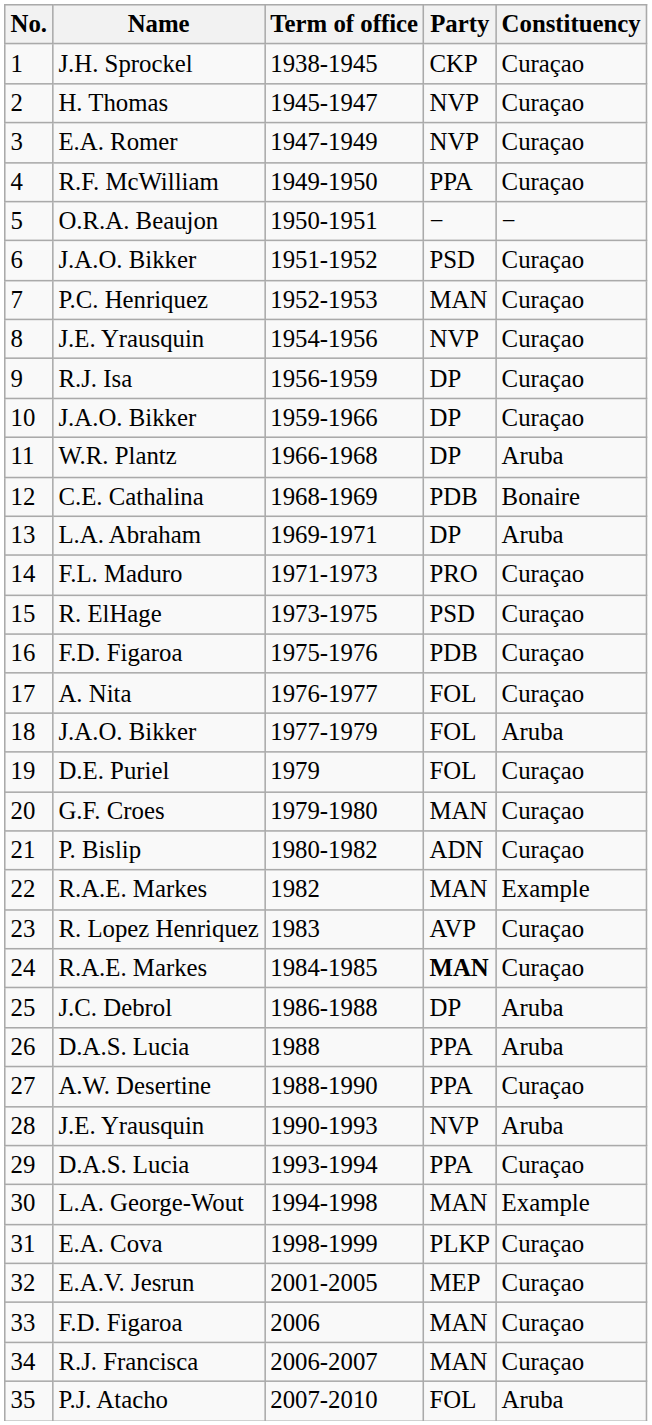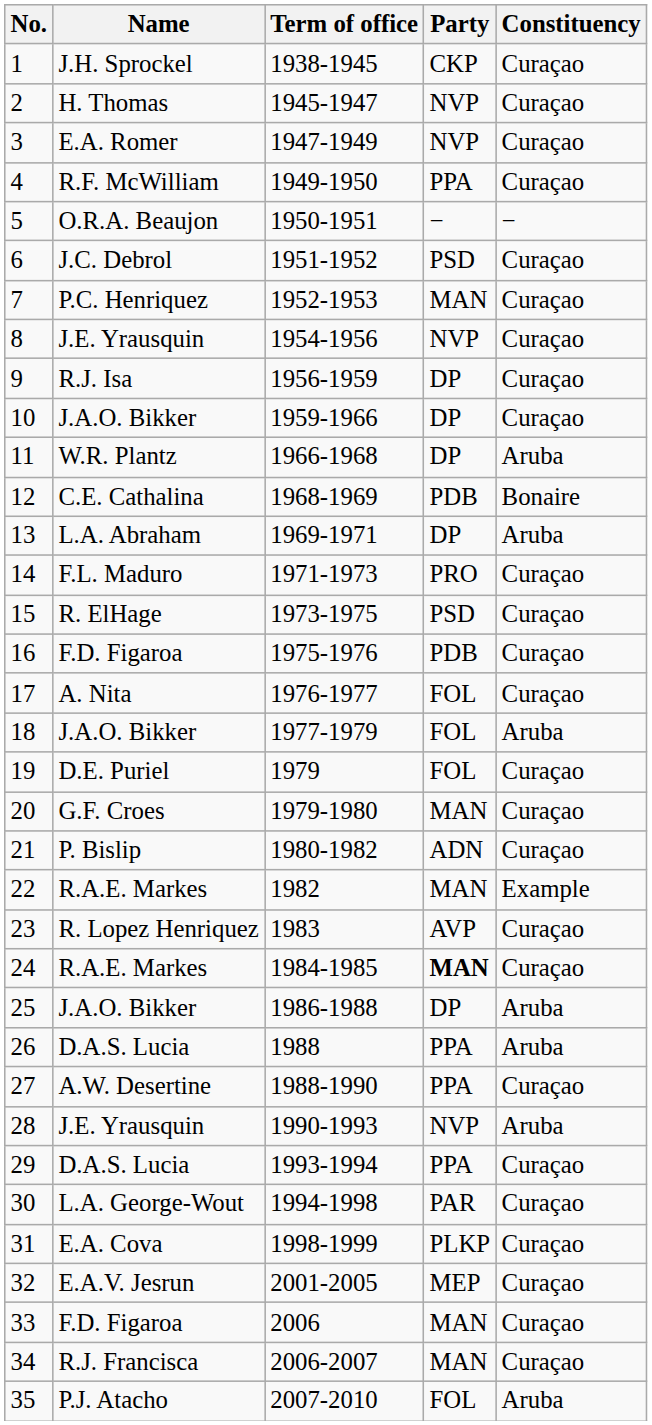6 | Name: J.A.O. Bikker -> J.C. Debrol
25 | Name: J.C. Debrol -> J.A.O. Bikker
30 | Party: MAN -> PAR
30 | Constituency: Example -> Curaçao
